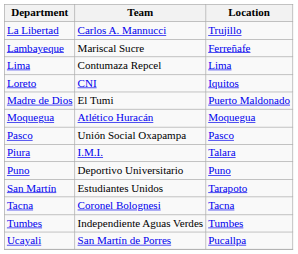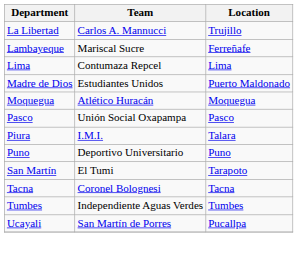- row: Loreto | CNI | Iquitos
Madre de Dios | Team: El Tumi -> Estudiantes Unidos
San Martín | Team: Estudiantes Unidos -> El Tumi
